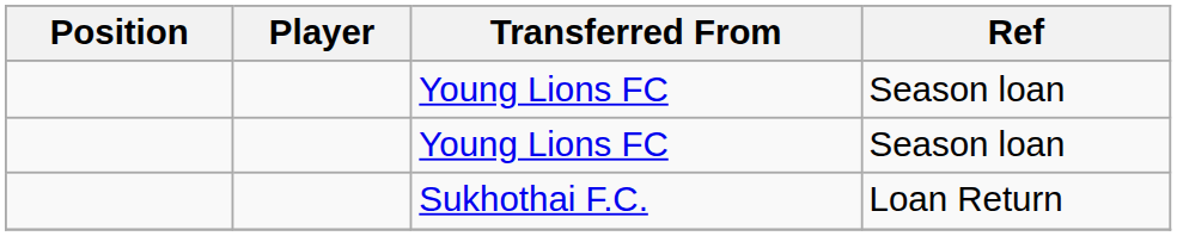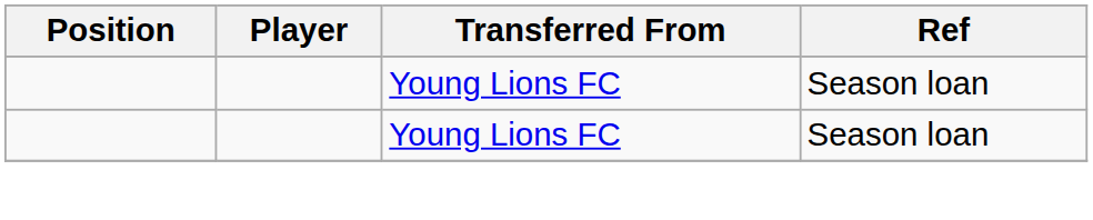- row: Sukhothai F.C. | Loan Return
